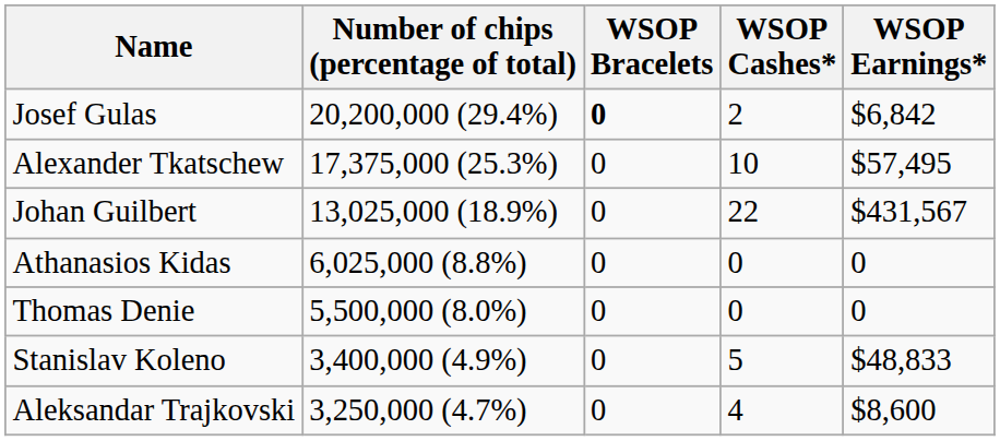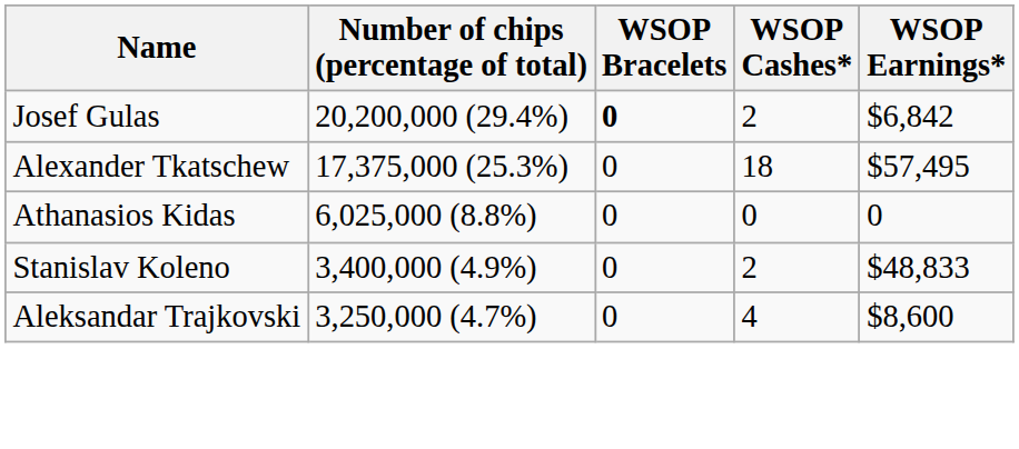Alexander Tkatschew | WSOP Cashes*: 10 -> 18
- row: Johan Guilbert | 13,025,000 (18.9%) | 0 | 22 | $431,567
- row: Thomas Denie | 5,500,000 (8.0%) | 0 | 0 | 0
Stanislav Koleno | WSOP Cashes*: 5 -> 2
